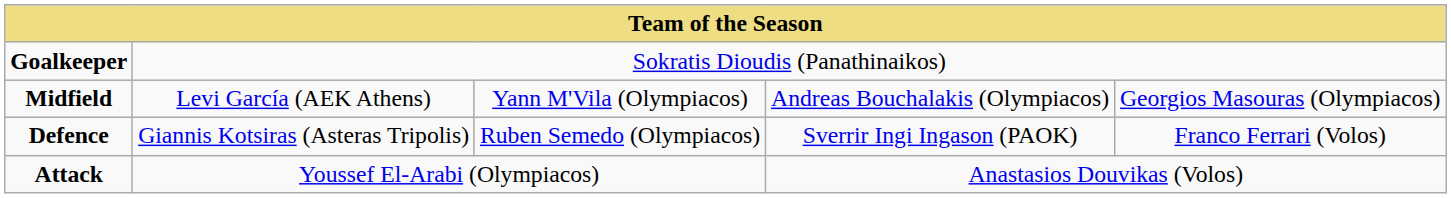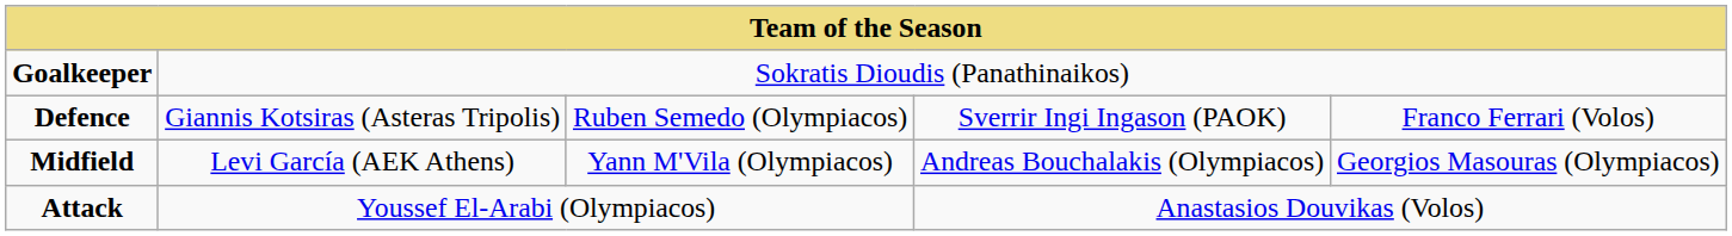rows swapped: Defence <-> Midfield
